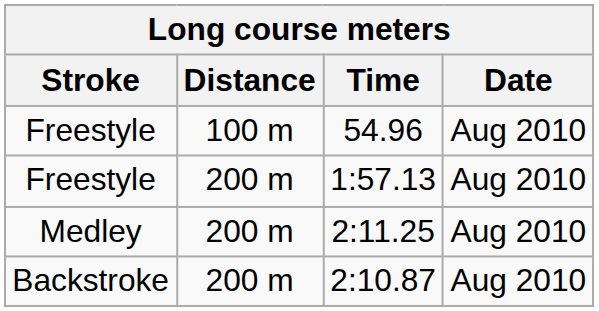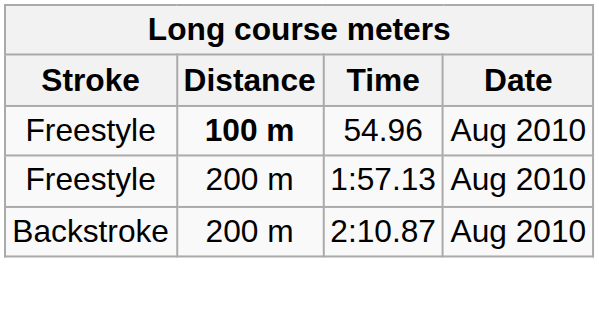54.96 | Distance: normal -> bold
- row: Medley | 200 m | 2:11.25 | Aug 2010
